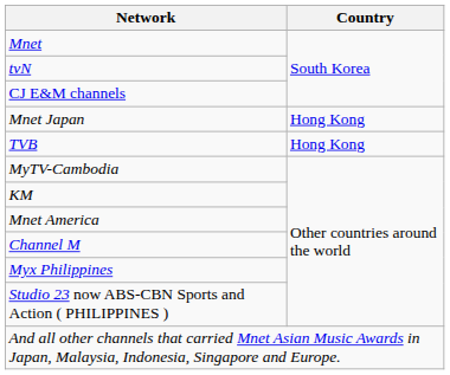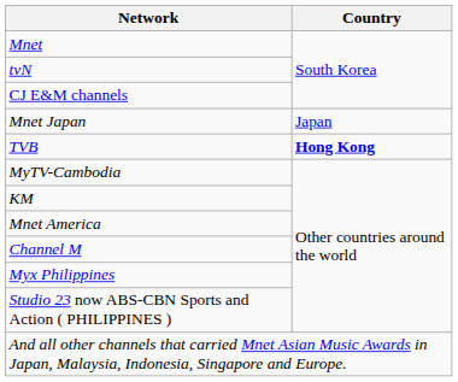Mnet Japan | Country: Hong Kong -> Japan
TVB | Country: normal -> bold
